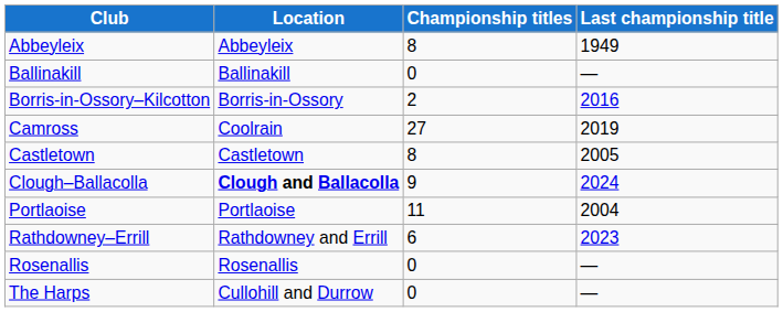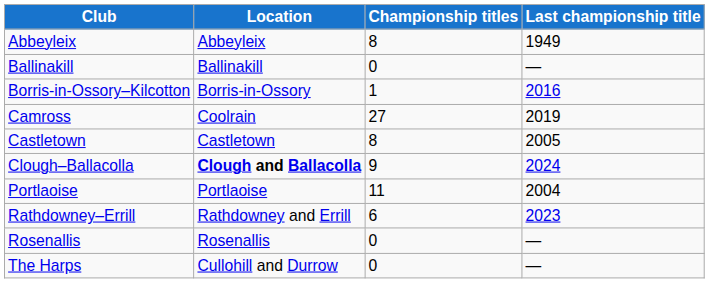Borris-in-Ossory–Kilcotton | Championship titles: 2 -> 1
